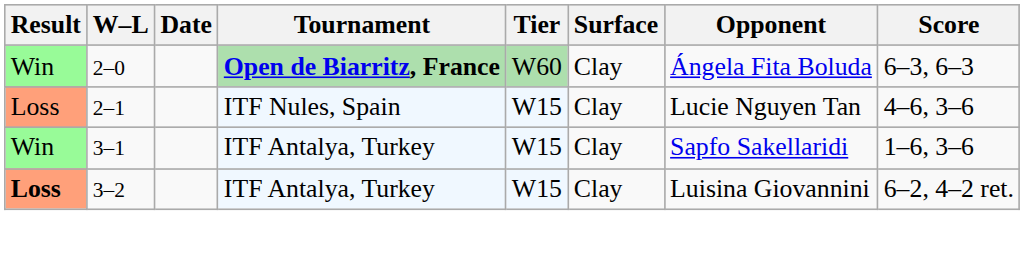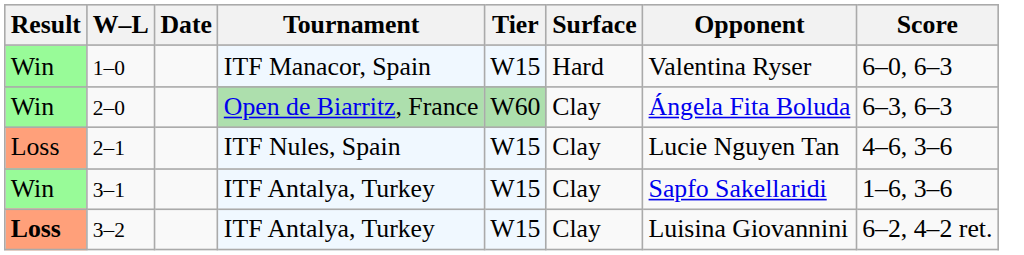+ row: Win | 1–0 | ITF Manacor, Spain | W15 | Hard | Valentina Ryser | 6–0, 6–3
2–0 | Tournament: bold -> normal
